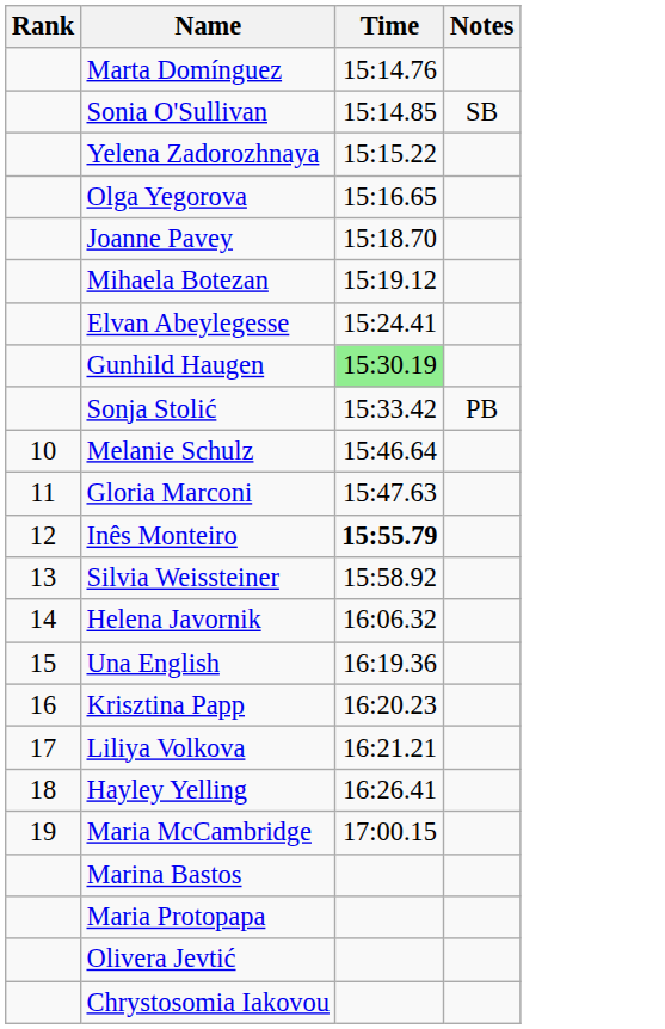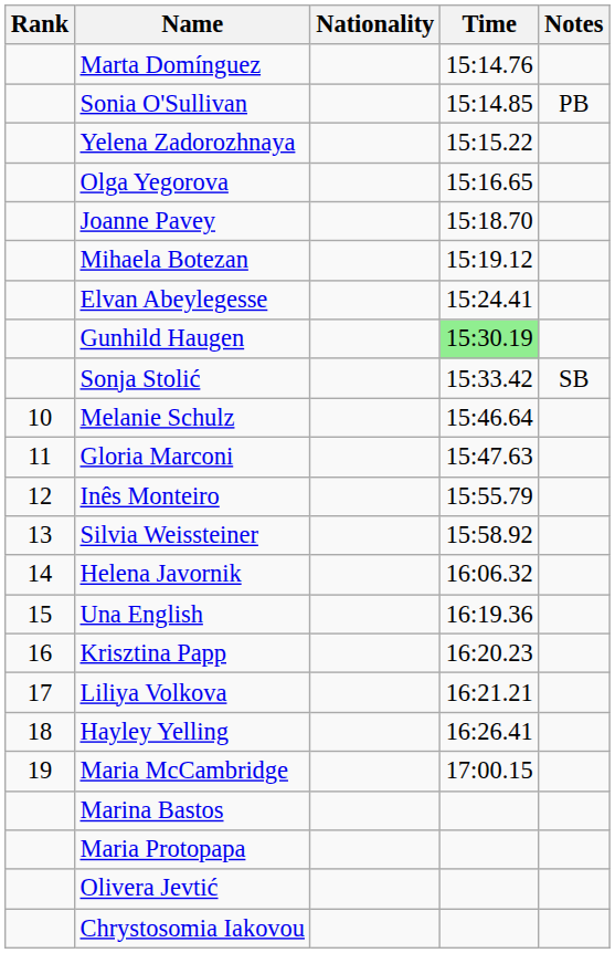+ column: Nationality
Sonia O'Sullivan | Notes: SB -> PB
Sonja Stolić | Notes: PB -> SB
Inês Monteiro | Time: bold -> normal
